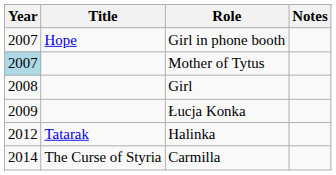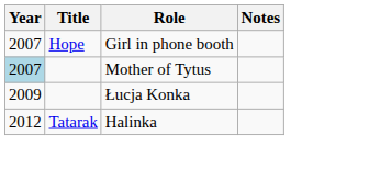- row: 2008 | Girl
- row: 2014 | The Curse of Styria | Carmilla
